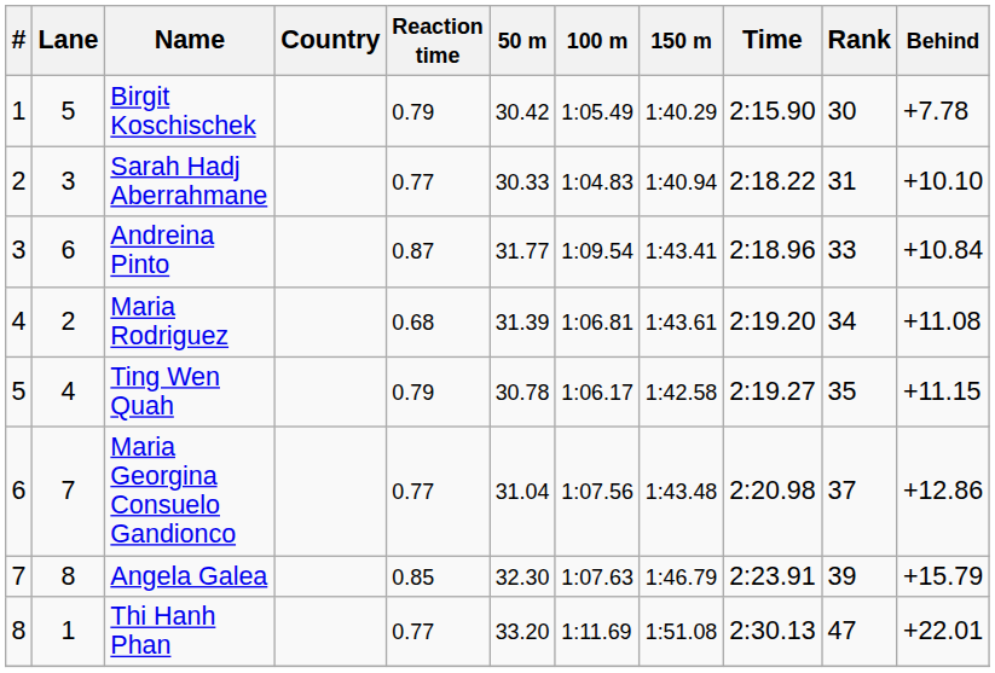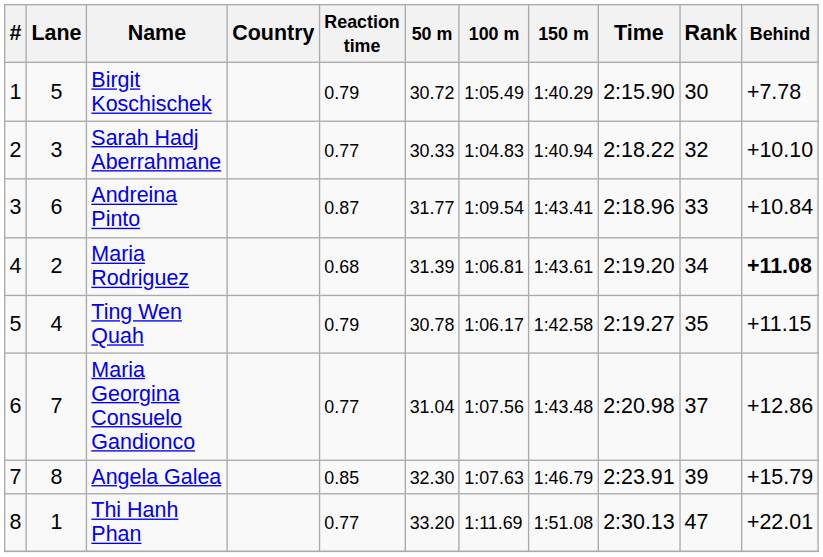Birgit Koschischek | 50 m: 30.42 -> 30.72
Sarah Hadj Aberrahmane | Rank: 31 -> 32
Maria Rodriguez | Behind: normal -> bold
